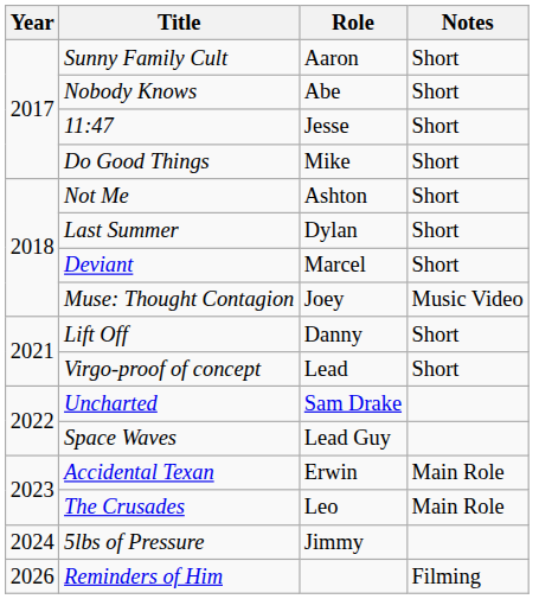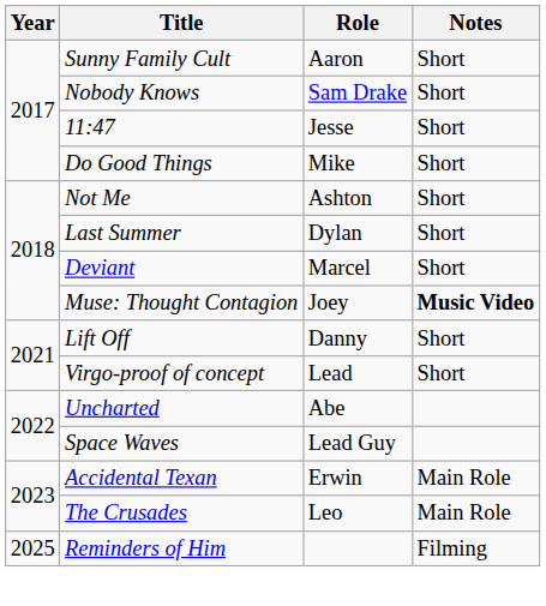Nobody Knows | Role: Abe -> Sam Drake
Muse: Thought Contagion | Notes: normal -> bold
Uncharted | Role: Sam Drake -> Abe
- row: 2024 | 5lbs of Pressure | Jimmy
Reminders of Him | Year: 2026 -> 2025
